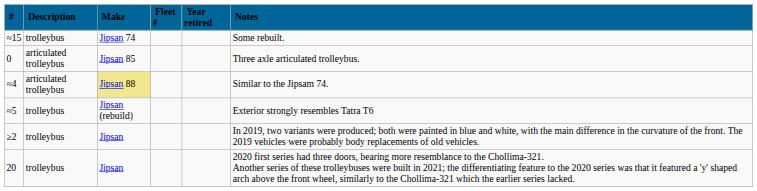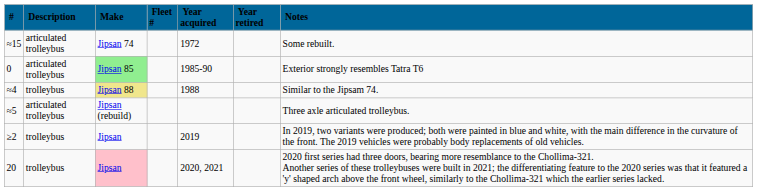+ column: Year acquired | 1972 | 1985-90 | 1988 | 2019 | 2020, 2021
≈15 | Description: trolleybus -> articulated trolleybus
0 | Make: no background -> lightgreen background
0 | Notes: Three axle articulated trolleybus. -> Exterior strongly resembles Tatra T6
≈4 | Description: articulated trolleybus -> trolleybus
≈5 | Description: trolleybus -> articulated trolleybus
≈5 | Notes: Exterior strongly resembles Tatra T6 -> Three axle articulated trolleybus.
20 | Make: no background -> pink background
